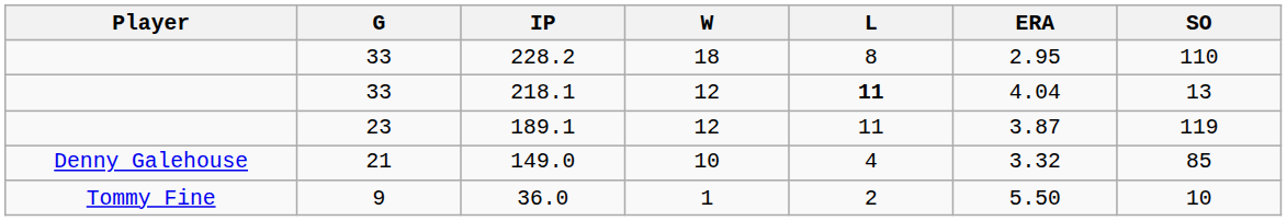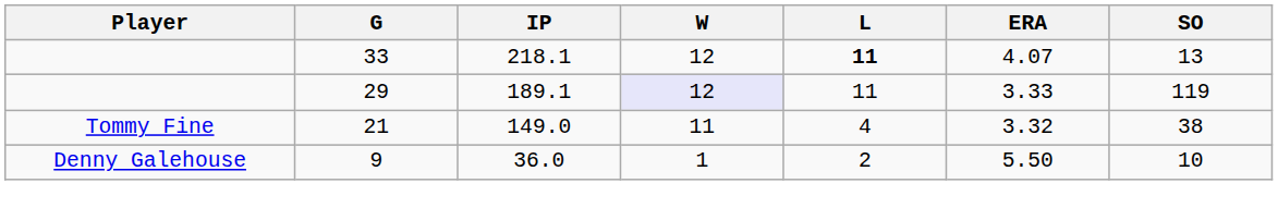- row: 33 | 228.2 | 18 | 8 | 2.95 | 110
218.1 | ERA: 4.04 -> 4.07
189.1 | G: 23 -> 29
189.1 | W: no background -> lavender background
189.1 | ERA: 3.87 -> 3.33
149.0 | Player: Denny Galehouse -> Tommy Fine
149.0 | W: 10 -> 11
149.0 | SO: 85 -> 38
36.0 | Player: Tommy Fine -> Denny Galehouse
